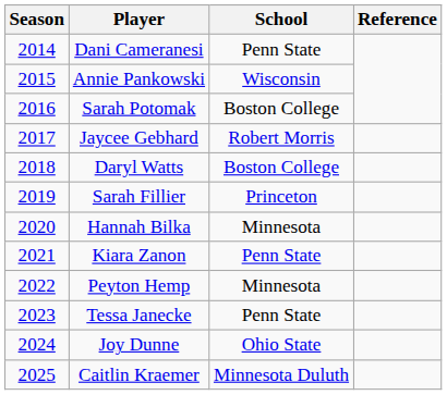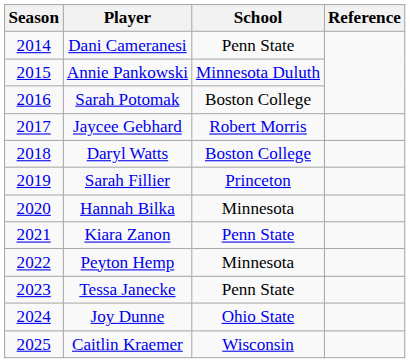Annie Pankowski | School: Wisconsin -> Minnesota Duluth
Caitlin Kraemer | School: Minnesota Duluth -> Wisconsin
